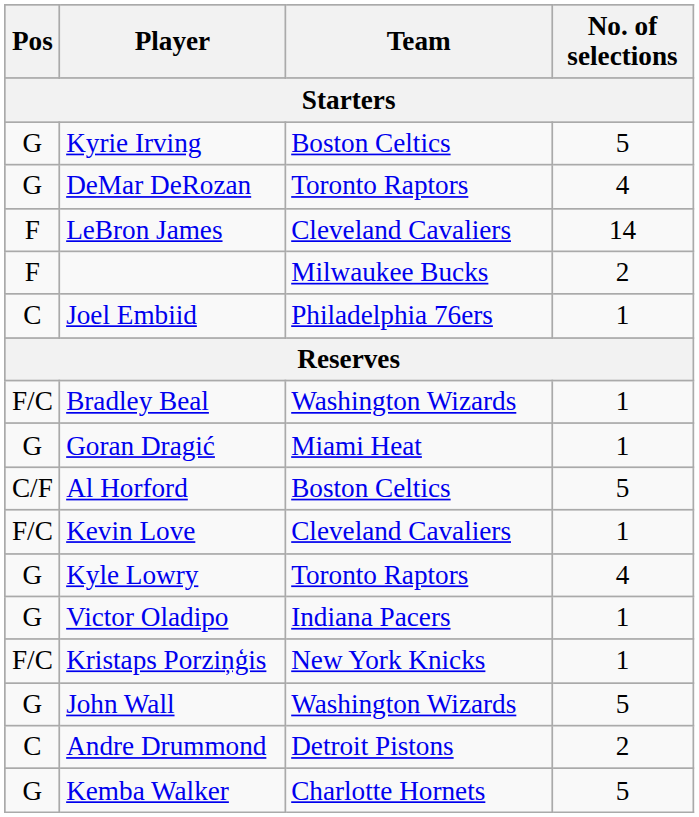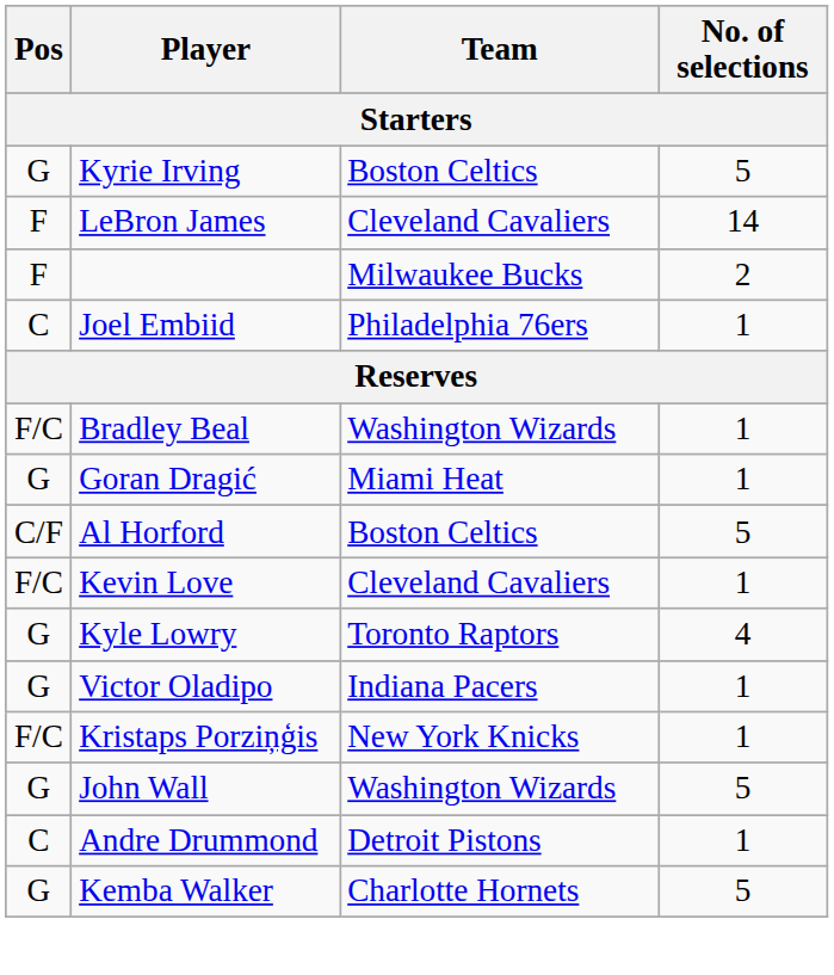- row: G | DeMar DeRozan | Toronto Raptors | 4
Andre Drummond | No. of selections: 2 -> 1
